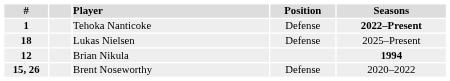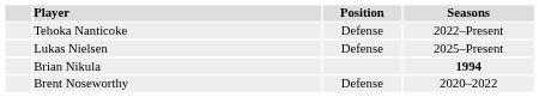- column: # | 1 | 18 | 12 | 15, 26
Tehoka Nanticoke | Seasons: bold -> normal
